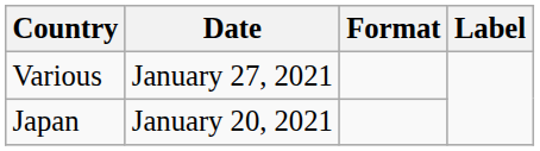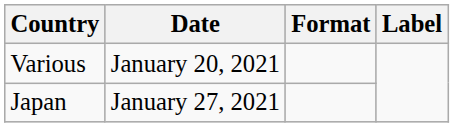Various | Date: January 27, 2021 -> January 20, 2021
Japan | Date: January 20, 2021 -> January 27, 2021
